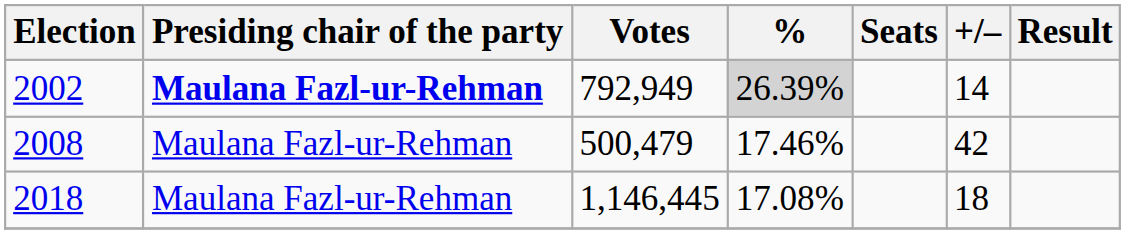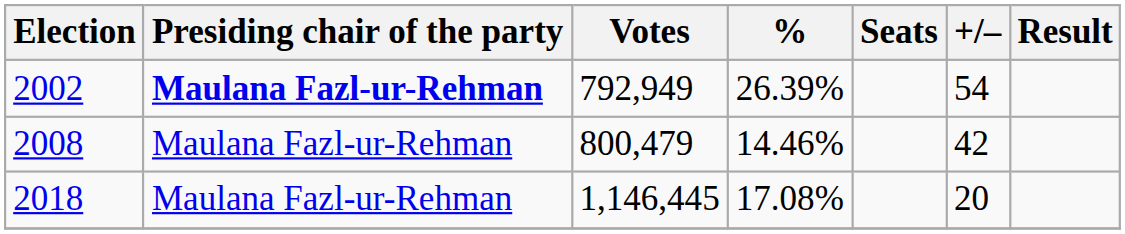2002 | %: lightgrey background -> no background
2002 | +/–: 14 -> 54
2008 | Votes: 500,479 -> 800,479
2008 | %: 17.46% -> 14.46%
2018 | +/–: 18 -> 20
